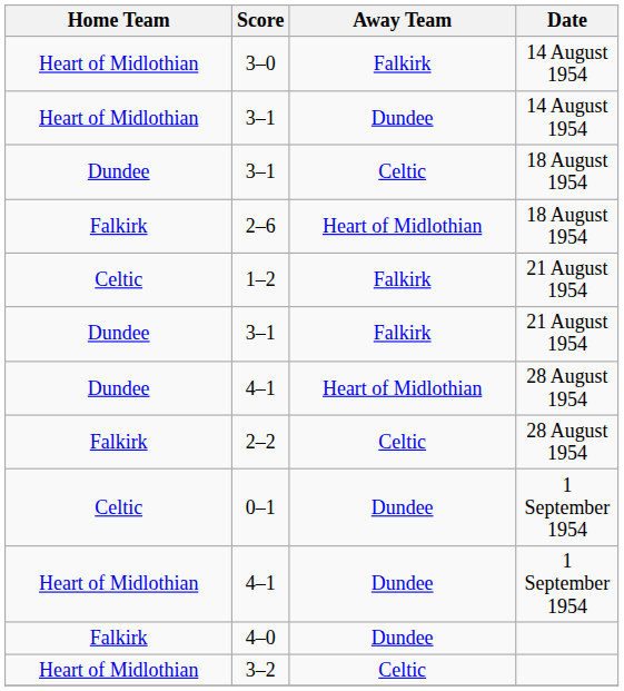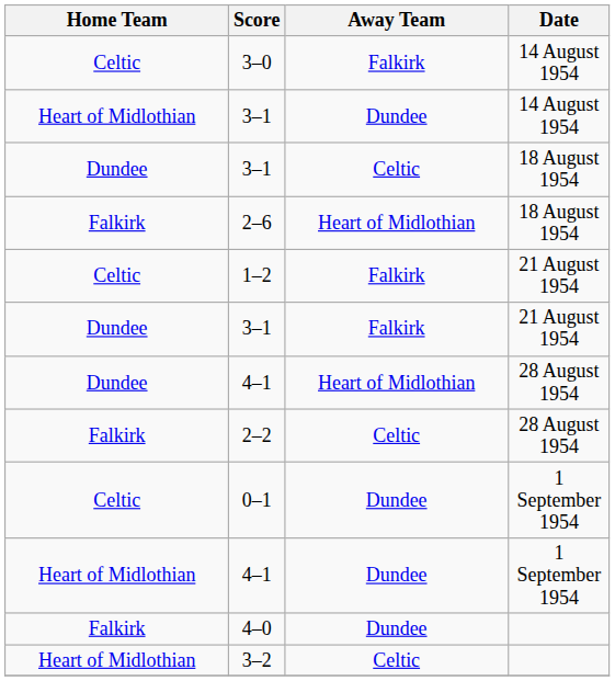3–0 | Home Team: Heart of Midlothian -> Celtic
